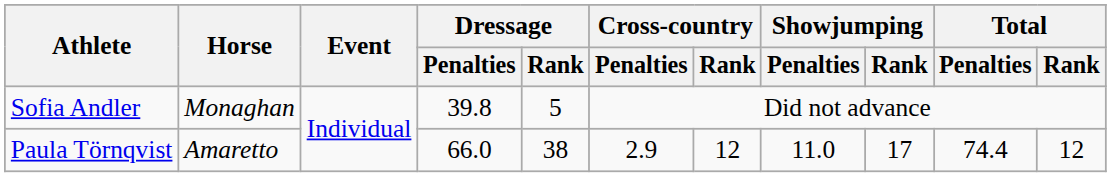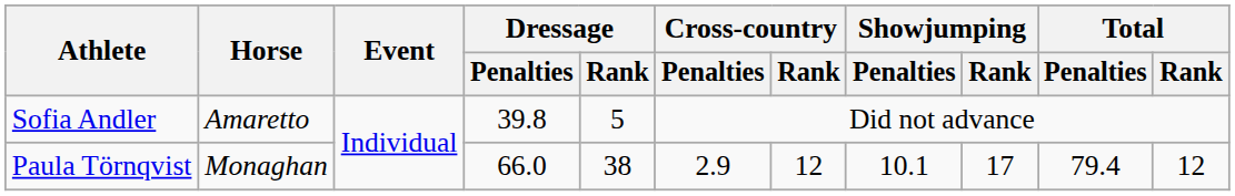Sofia Andler | Horse: Monaghan -> Amaretto
Paula Törnqvist | Horse: Amaretto -> Monaghan
Paula Törnqvist | Showjumping / Penalties: 11.0 -> 10.1
Paula Törnqvist | Total / Penalties: 74.4 -> 79.4
